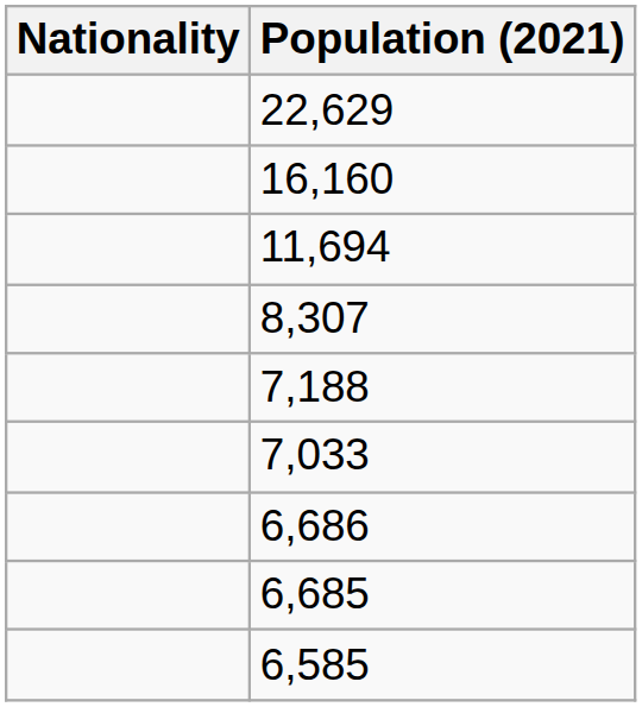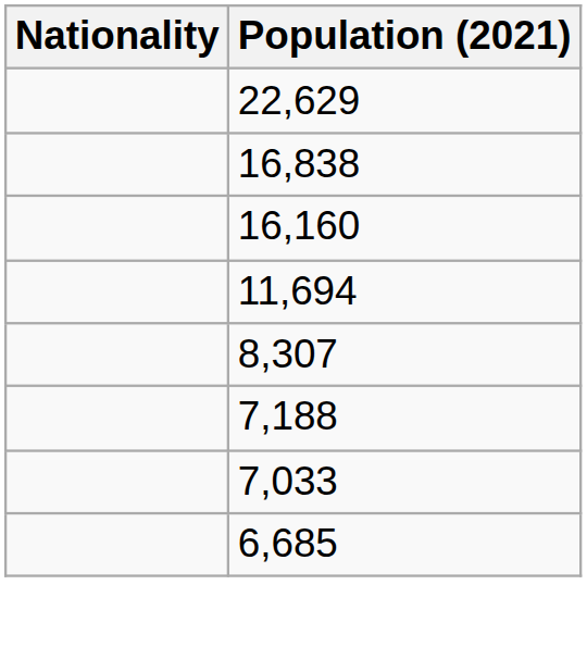+ row: 16,838
- row: 6,686
- row: 6,585
